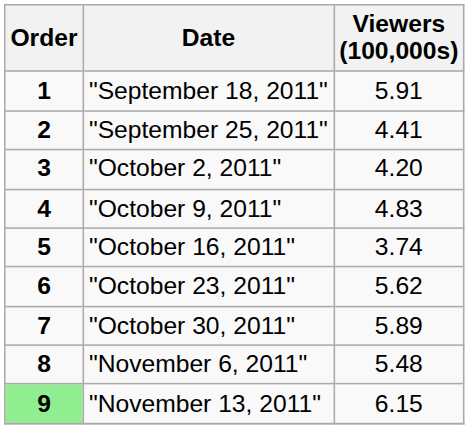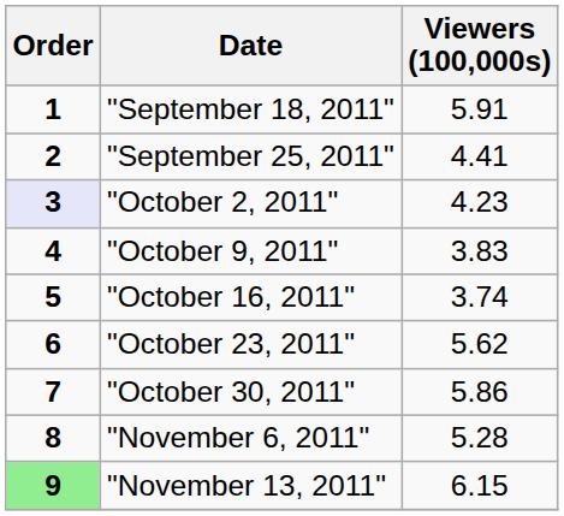"October 2, 2011" | Order: no background -> lavender background
"October 2, 2011" | Viewers (100,000s): 4.20 -> 4.23
"October 9, 2011" | Viewers (100,000s): 4.83 -> 3.83
"October 30, 2011" | Viewers (100,000s): 5.89 -> 5.86
"November 6, 2011" | Viewers (100,000s): 5.48 -> 5.28
